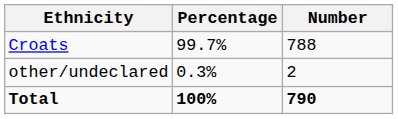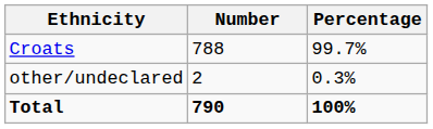columns swapped: Number <-> Percentage
